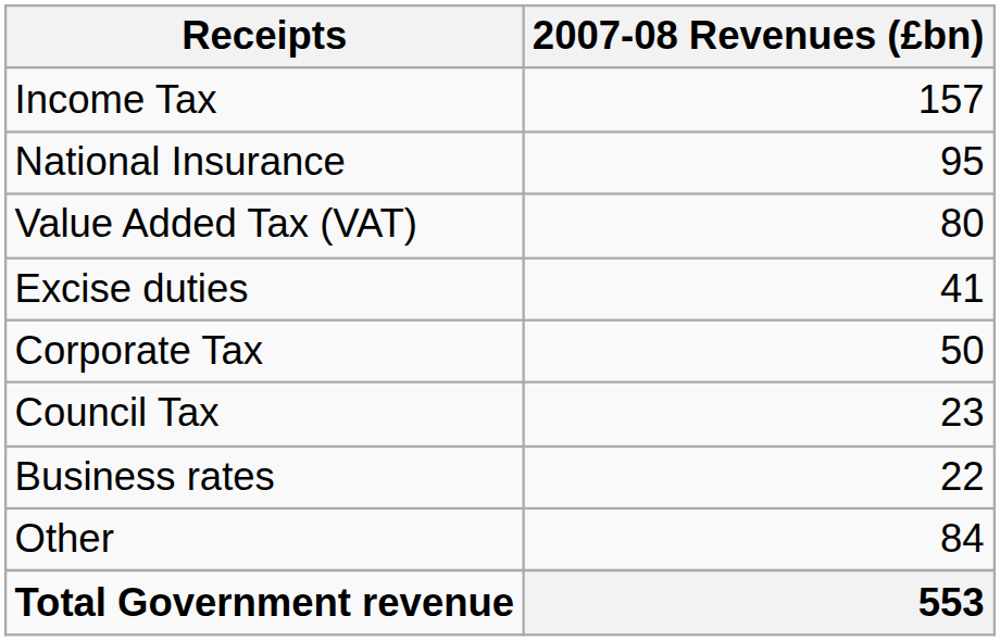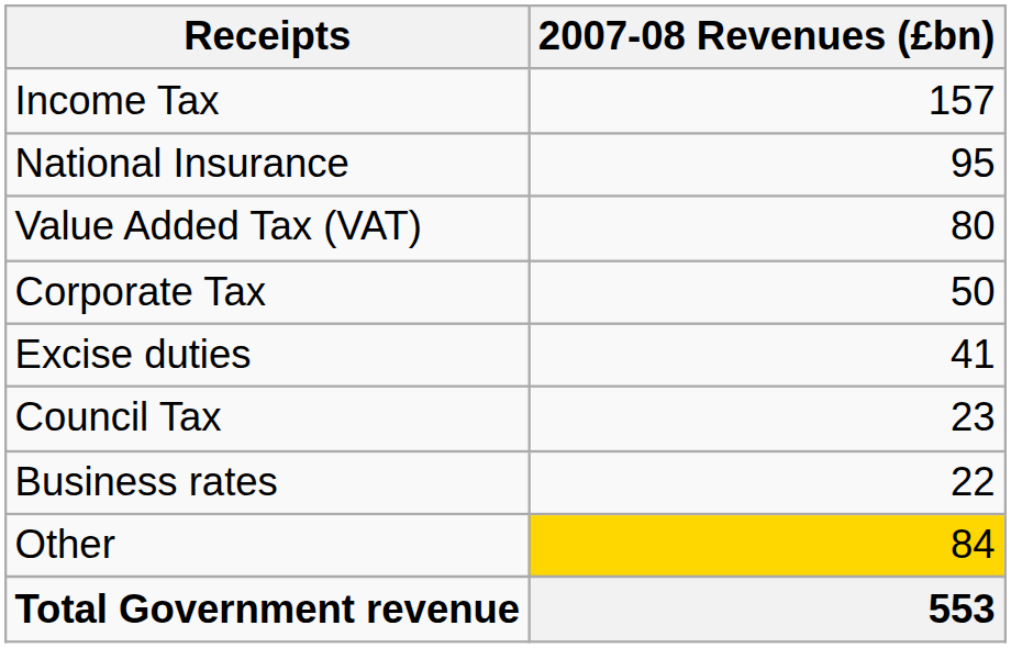rows swapped: Corporate Tax <-> Excise duties
Other | 2007-08 Revenues (£bn): no background -> gold background
